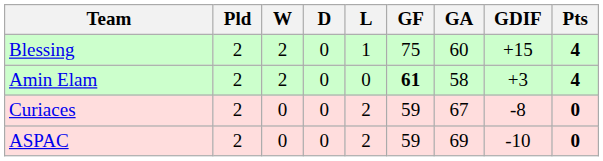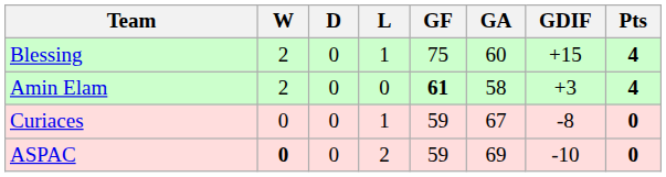- column: Pld | 2 | 2 | 2 | 2
Curiaces | L: 2 -> 1
ASPAC | W: normal -> bold
